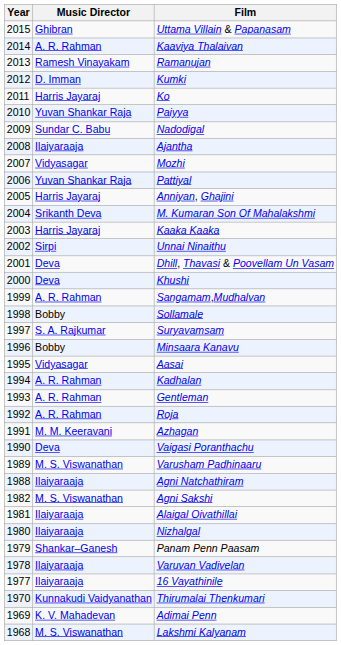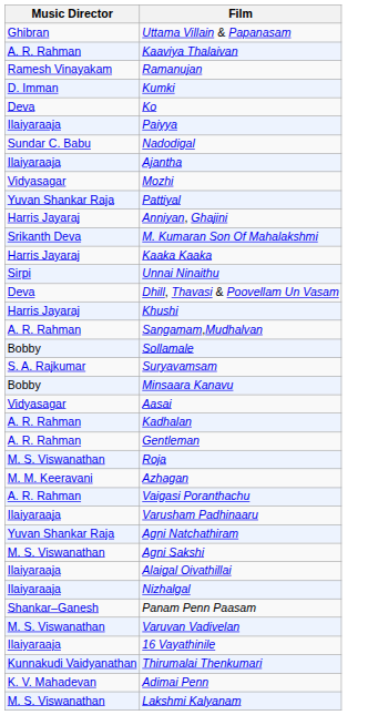- column: Year | 2015 | 2014 | 2013 | 2012 | 2011 | 2010 | 2009 | 2008 | 2007 | 2006 | 2005 | 2004 | 2003 | 2002 | 2001 | 2000 | 1999 | 1998 | 1997 | 1996 | 1995 | 1994 | 1993 | 1992 | 1991 | 1990 | 1989 | 1988 | 1982 | 1981 | 1980 | 1979 | 1978 | 1977 | 1970 | 1969 | 1968
Ko | Music Director: Harris Jayaraj -> Deva
Paiyya | Music Director: Yuvan Shankar Raja -> Ilaiyaraaja
Khushi | Music Director: Deva -> Harris Jayaraj
Roja | Music Director: A. R. Rahman -> M. S. Viswanathan
Vaigasi Poranthachu | Music Director: Deva -> A. R. Rahman
Varusham Padhinaaru | Music Director: M. S. Viswanathan -> Ilaiyaraaja
Agni Natchathiram | Music Director: Ilaiyaraaja -> Yuvan Shankar Raja
Varuvan Vadivelan | Music Director: Ilaiyaraaja -> M. S. Viswanathan
